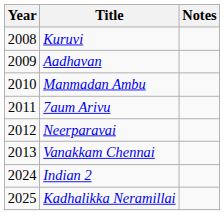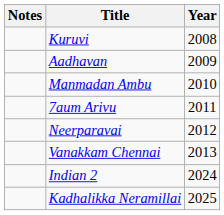columns swapped: Year <-> Notes
